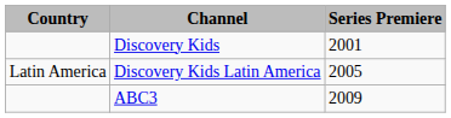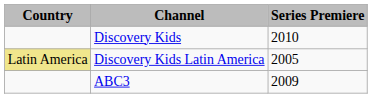Discovery Kids | Series Premiere: 2001 -> 2010
Discovery Kids Latin America | Country: no background -> khaki background
